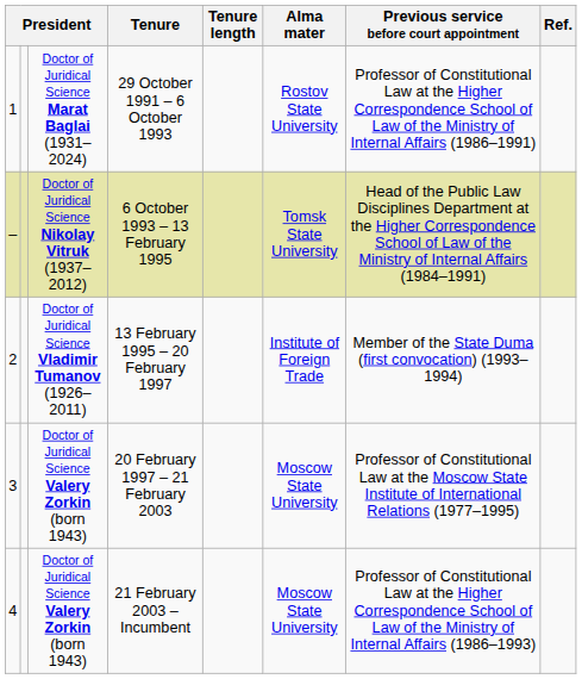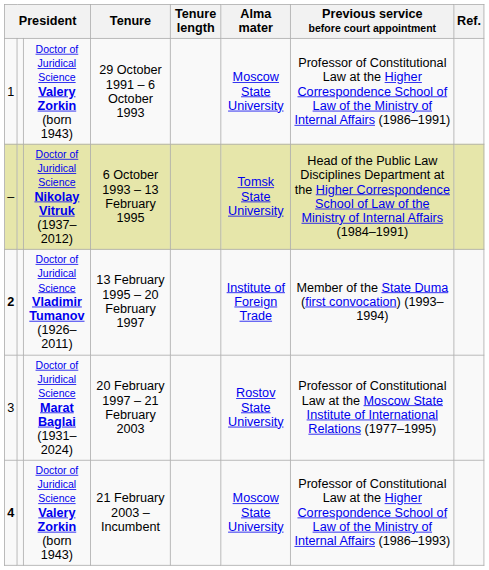29 October 1991 – 6 October 1993 | column 3: Doctor of Juridical Science Marat Baglai (1931–2024) -> Doctor of Juridical Science Valery Zorkin (born 1943)
29 October 1991 – 6 October 1993 | Alma mater: Rostov State University -> Moscow State University
13 February 1995 – 20 February 1997 | column 1: normal -> bold
20 February 1997 – 21 February 2003 | column 3: Doctor of Juridical Science Valery Zorkin (born 1943) -> Doctor of Juridical Science Marat Baglai (1931–2024)
20 February 1997 – 21 February 2003 | Alma mater: Moscow State University -> Rostov State University
21 February 2003 – Incumbent | column 1: normal -> bold
